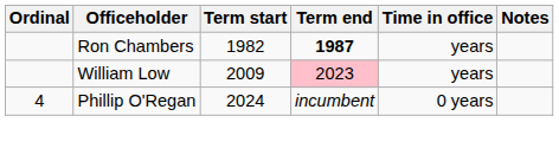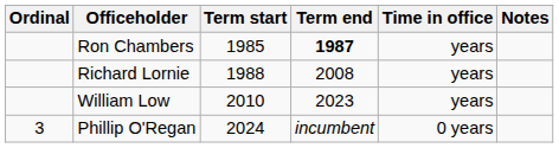Ron Chambers | Term start: 1982 -> 1985
+ row: Richard Lornie | 1988 | 2008 | years
William Low | Term start: 2009 -> 2010
William Low | Term end: pink background -> no background
Phillip O'Regan | Ordinal: 4 -> 3
